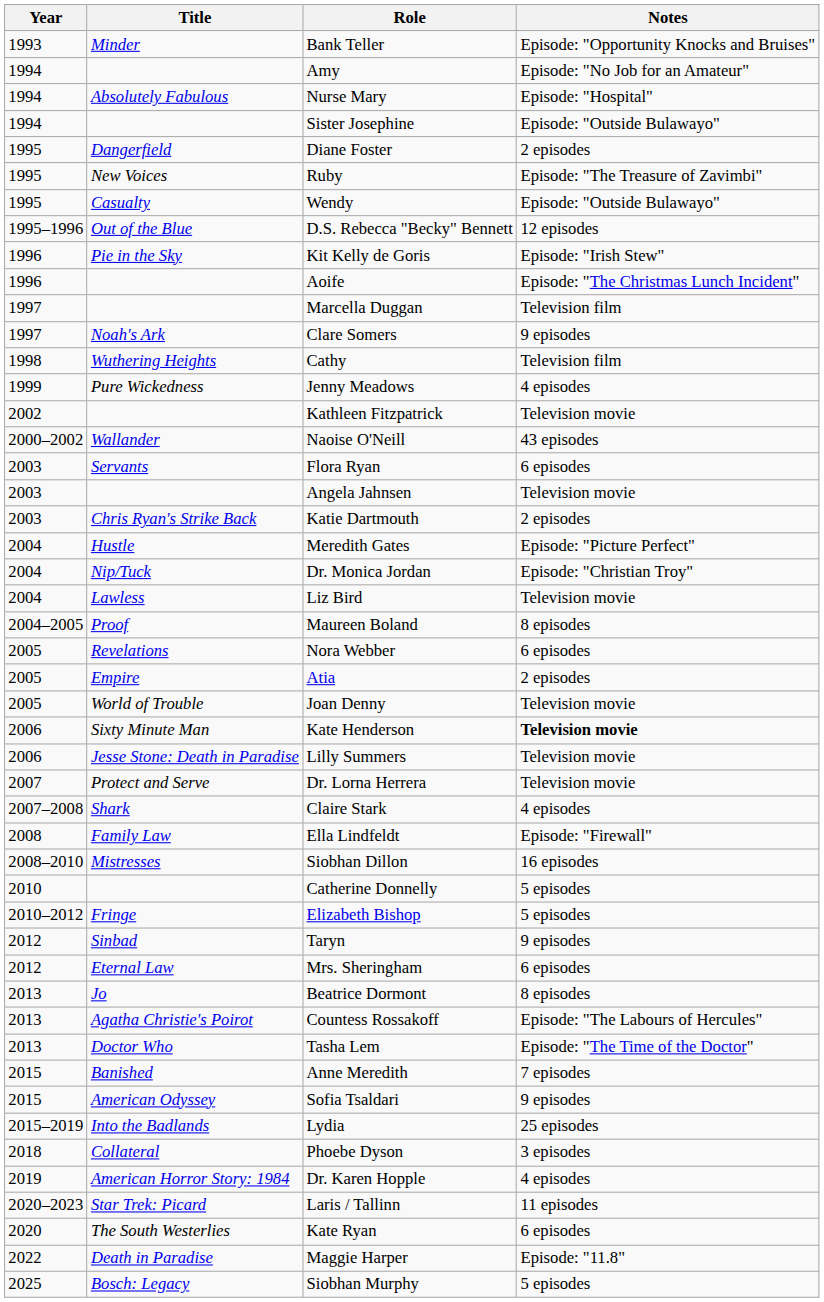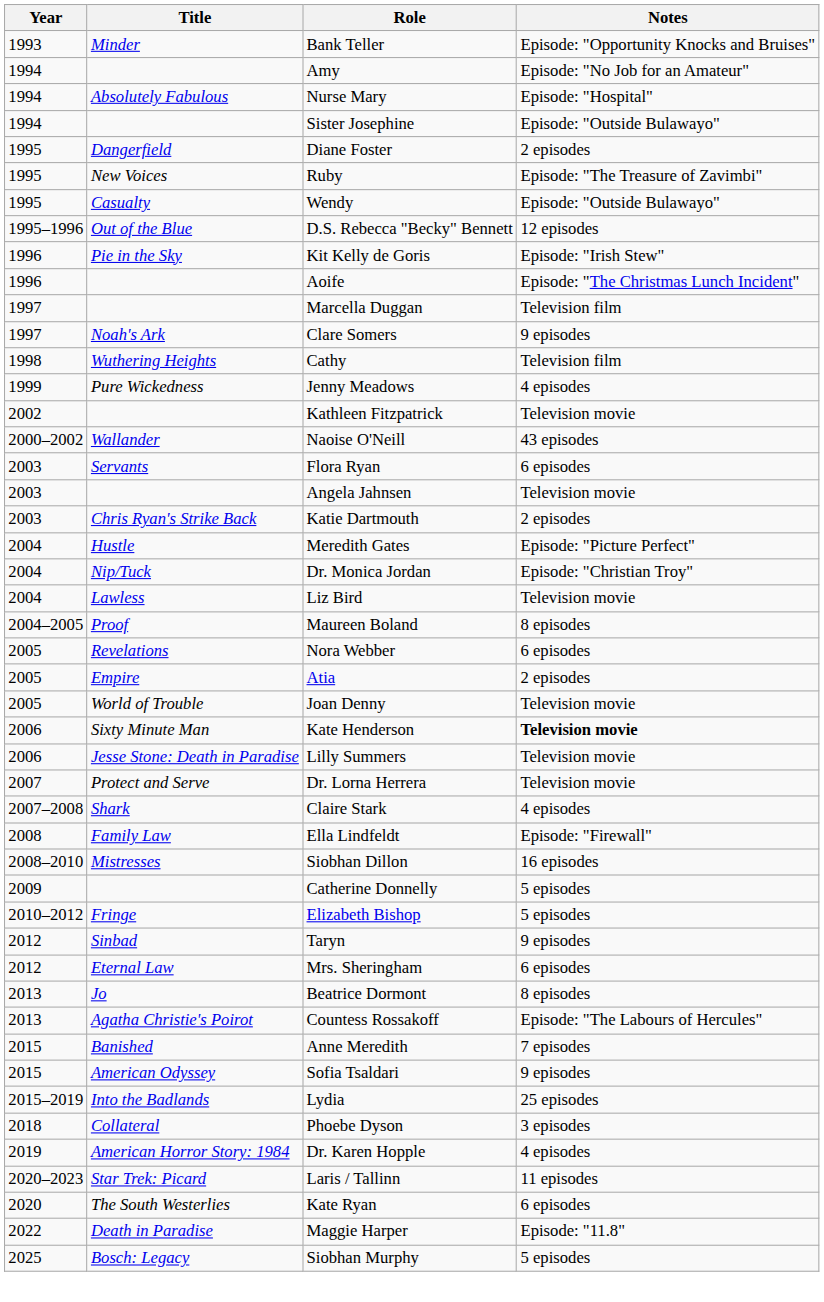Catherine Donnelly | Year: 2010 -> 2009
- row: 2013 | Doctor Who | Tasha Lem | Episode: "The Time of the Doctor"
